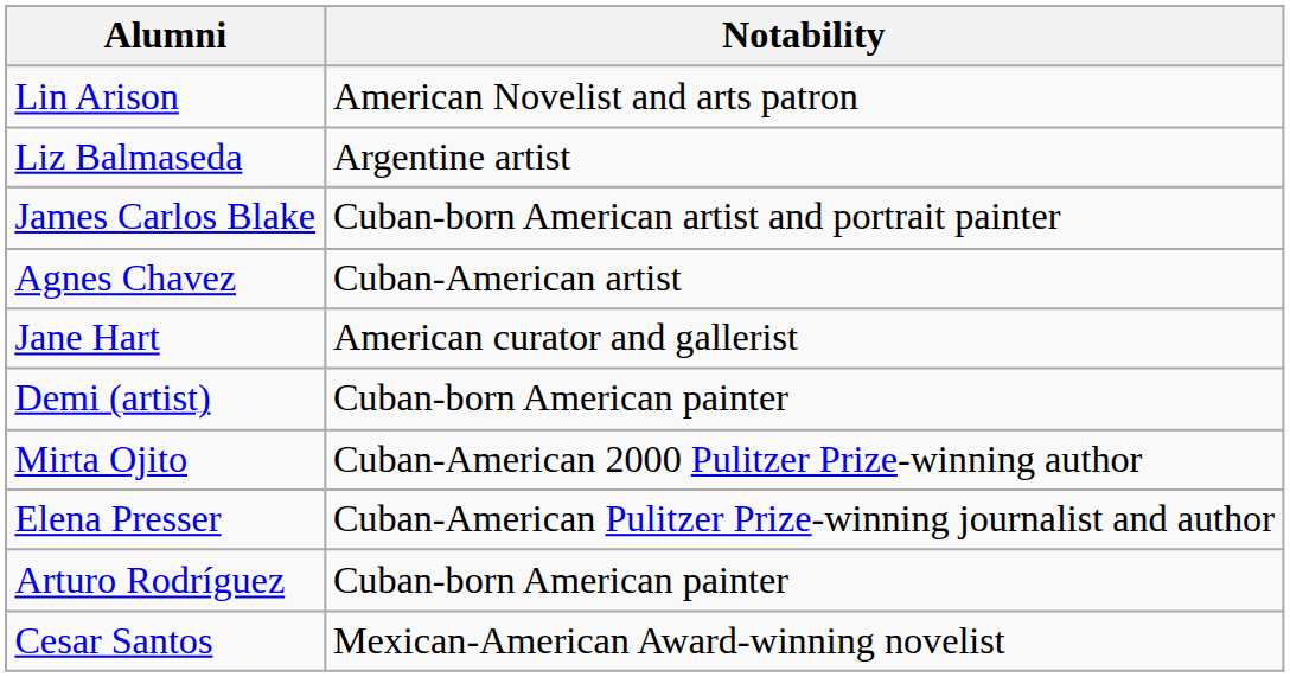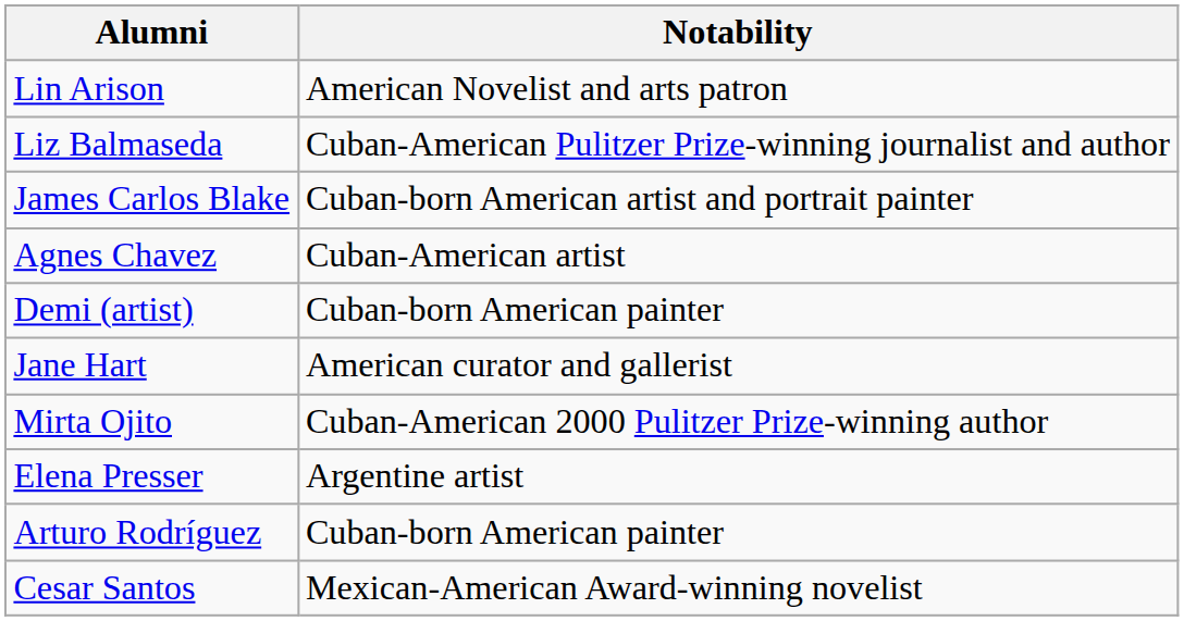Liz Balmaseda | Notability: Argentine artist -> Cuban-American Pulitzer Prize-winning journalist and author
rows swapped: Demi (artist) <-> Jane Hart
Elena Presser | Notability: Cuban-American Pulitzer Prize-winning journalist and author -> Argentine artist
